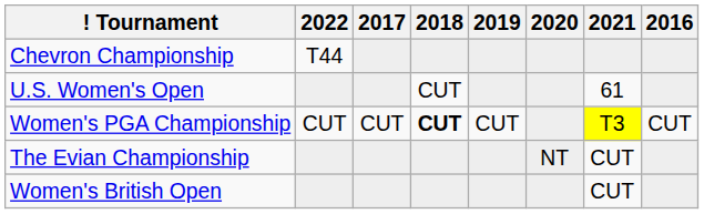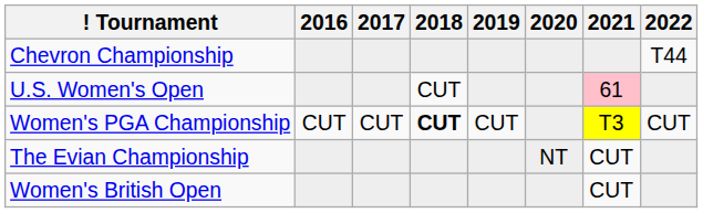columns swapped: 2016 <-> 2022
U.S. Women's Open | 2021: no background -> pink background
